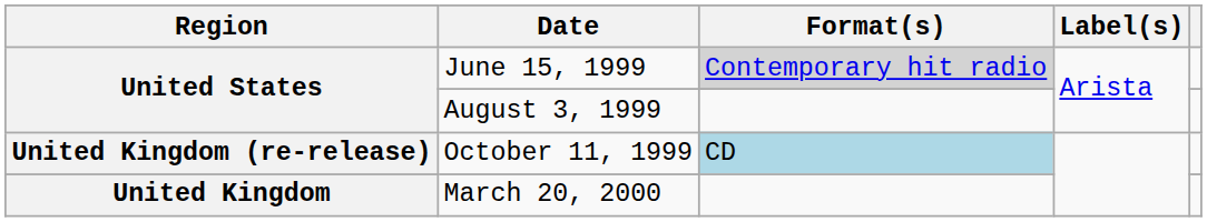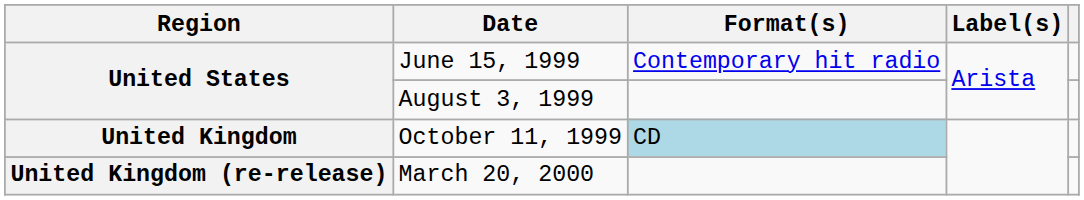June 15, 1999 | Format(s): lightgrey background -> no background
October 11, 1999 | Region: United Kingdom (re-release) -> United Kingdom
March 20, 2000 | Region: United Kingdom -> United Kingdom (re-release)
